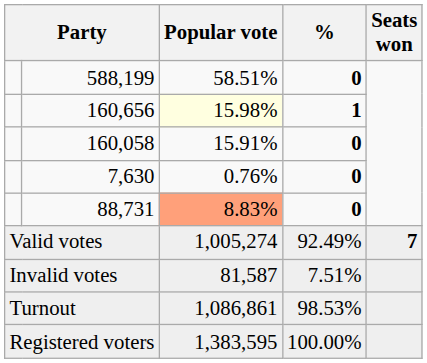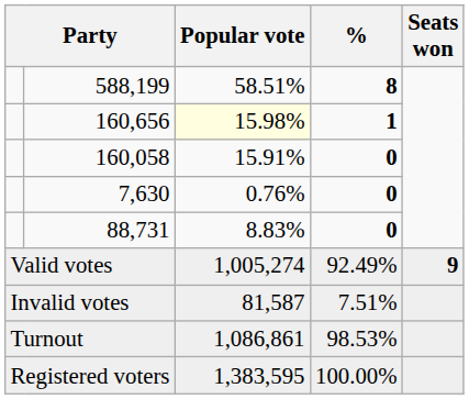588,199 | %: 0 -> 8
88,731 | Popular vote: lightsalmon background -> no background
Valid votes | Seats won: 7 -> 9
